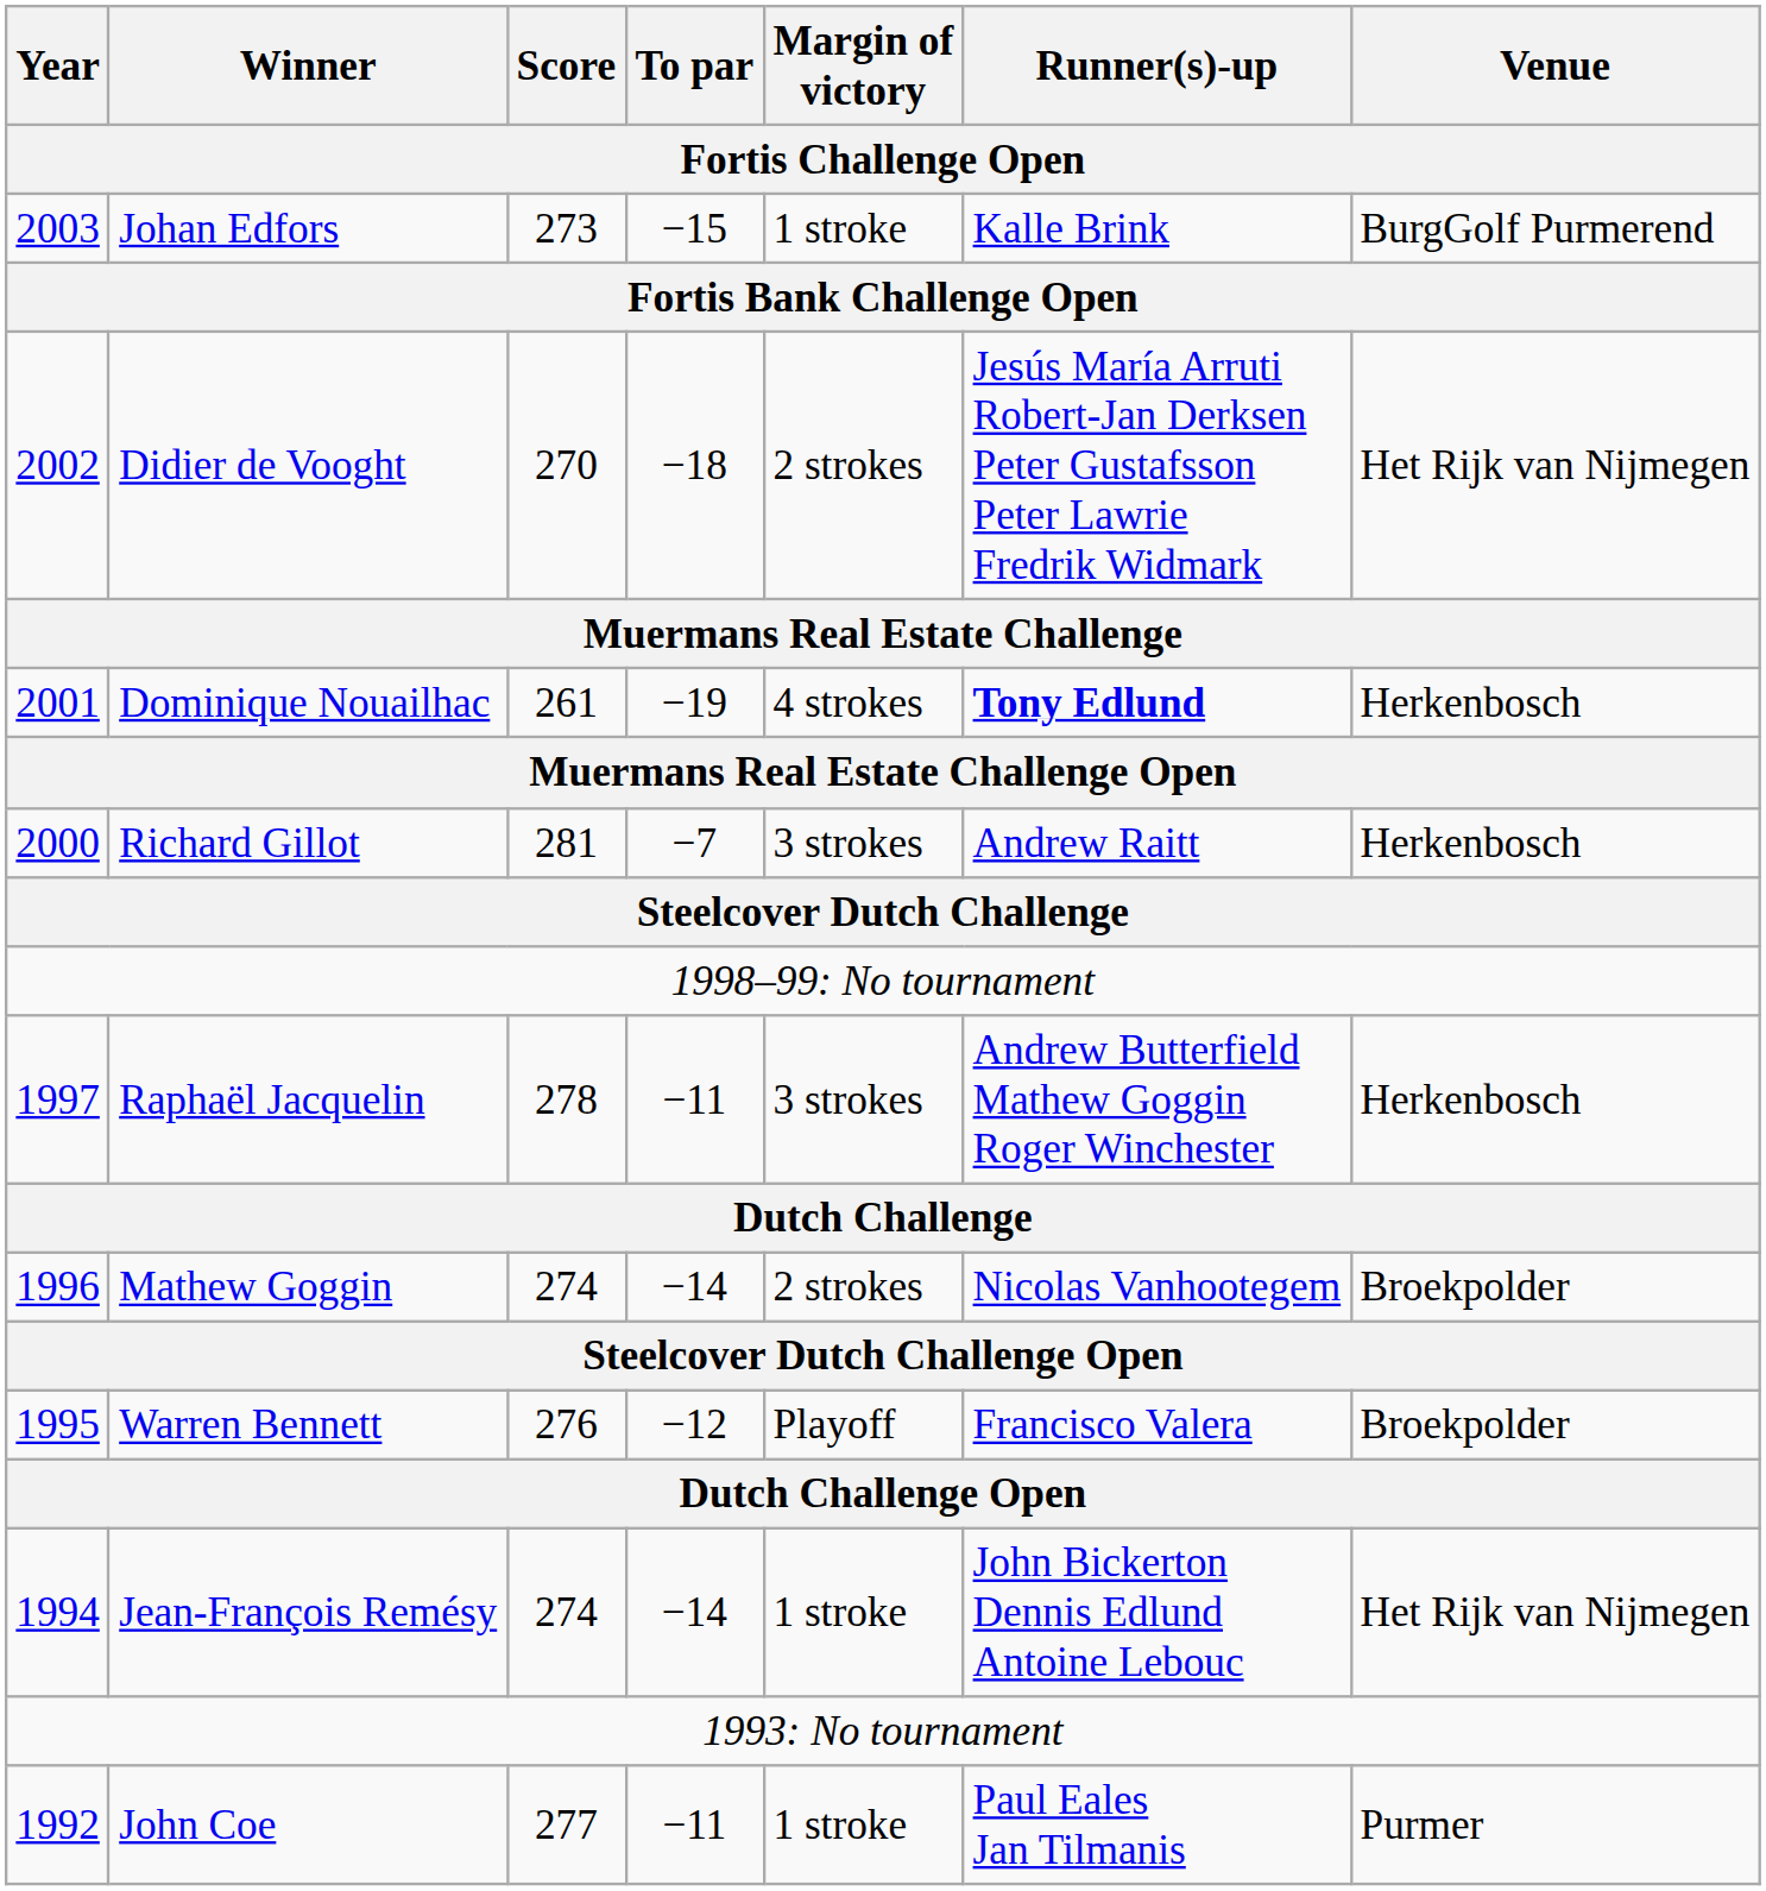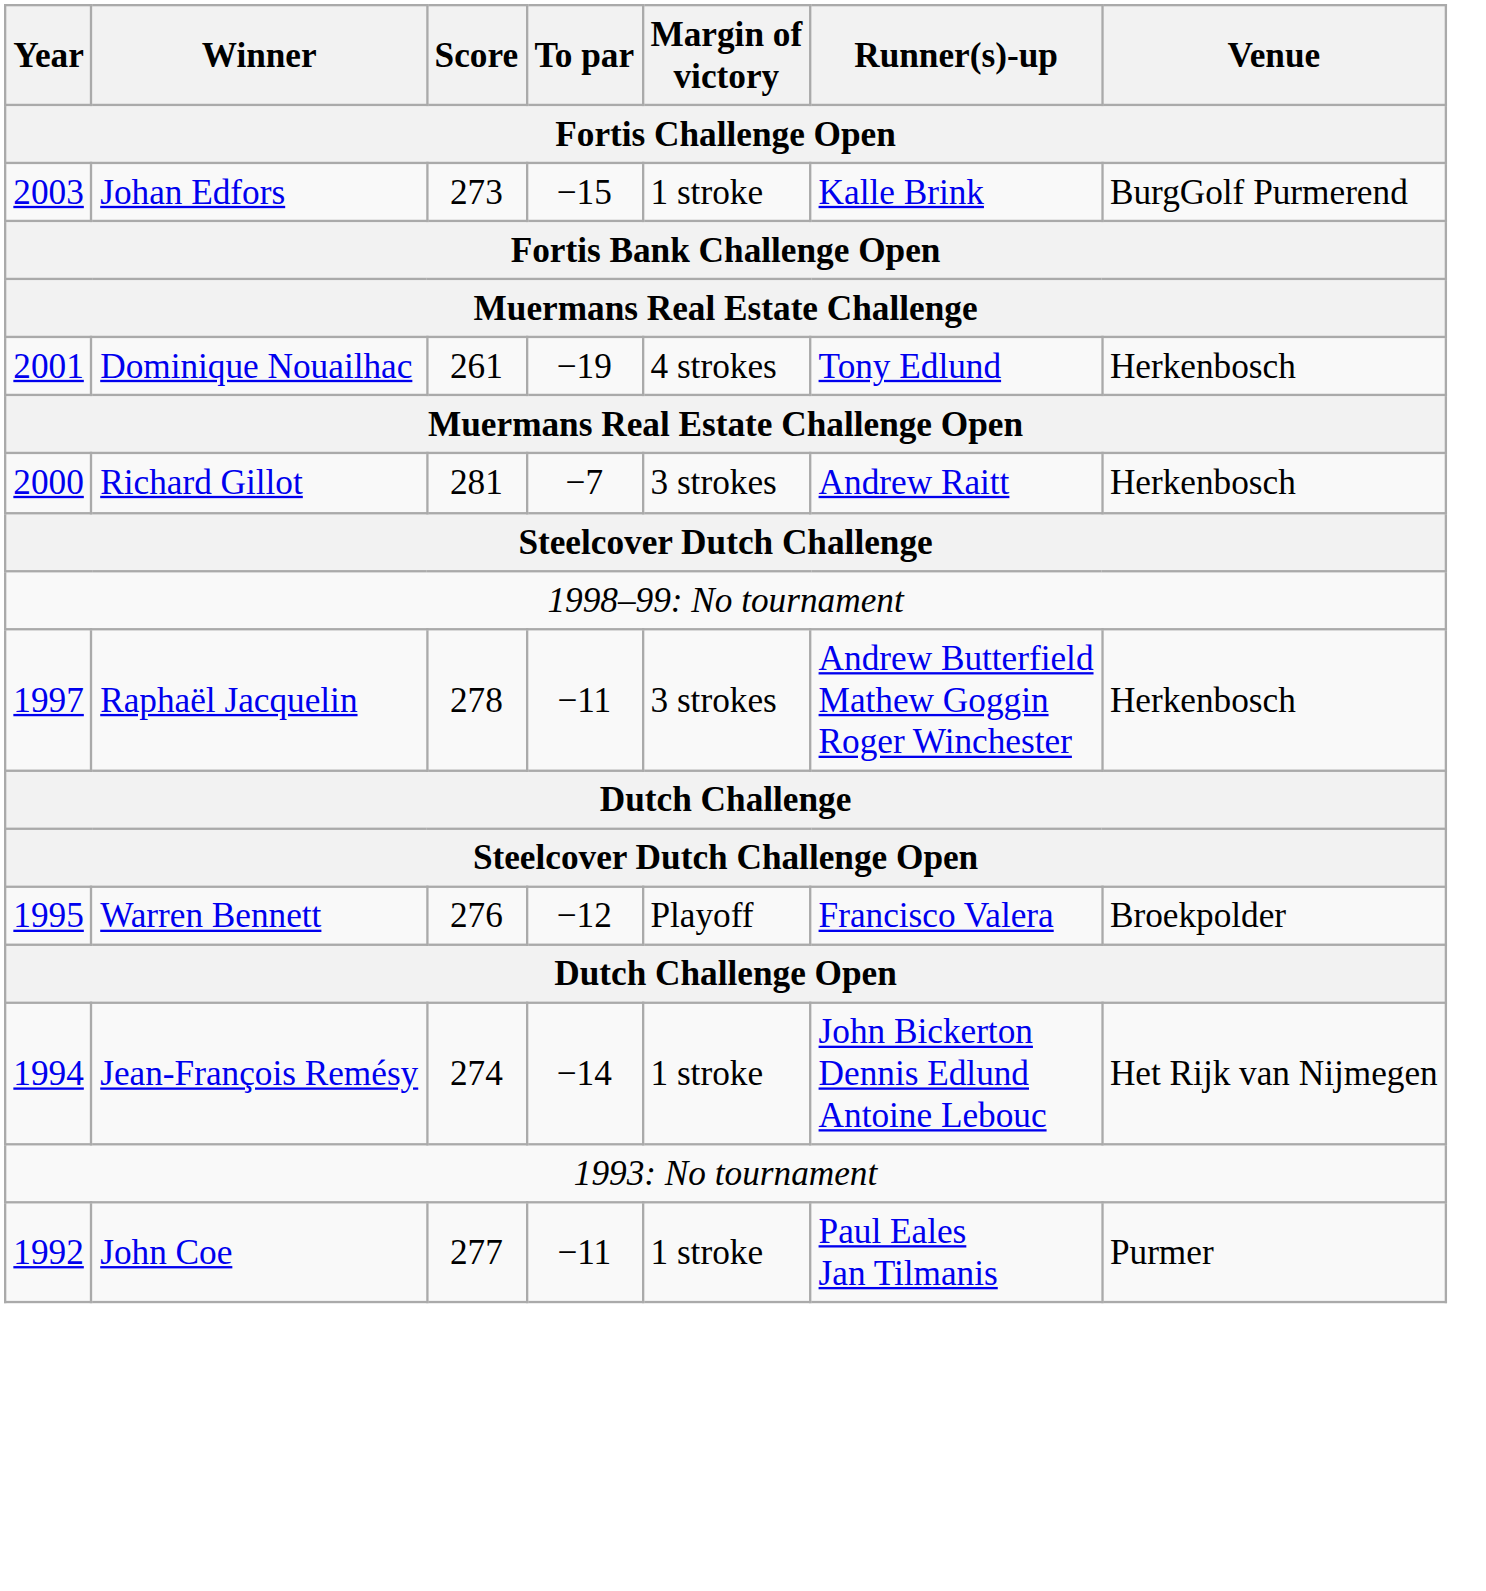- row: 2002 | Didier de Vooght | 270 | −18 | 2 strokes | Jesús María Arruti Robert-Jan Derksen Peter Gustafsson Peter Lawrie Fredrik Widmark | Het Rijk van Nijmegen
Dominique Nouailhac | Runner(s)-up: bold -> normal
- row: 1996 | Mathew Goggin | 274 | −14 | 2 strokes | Nicolas Vanhootegem | Broekpolder
